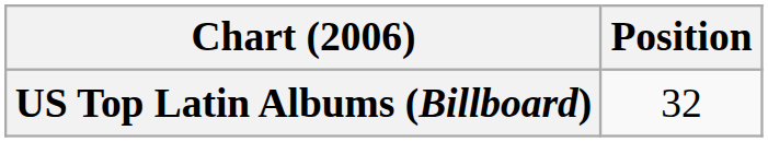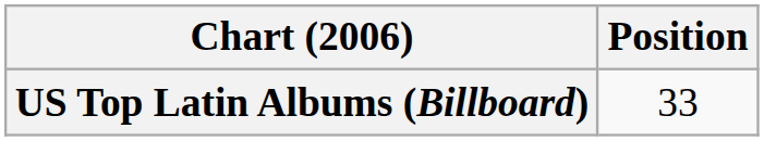US Top Latin Albums (Billboard) | Position: 32 -> 33
